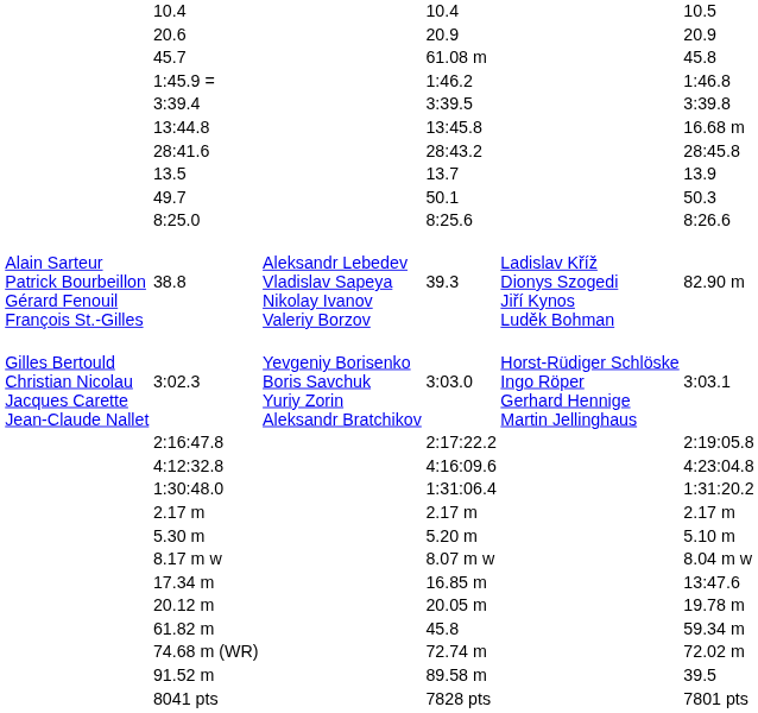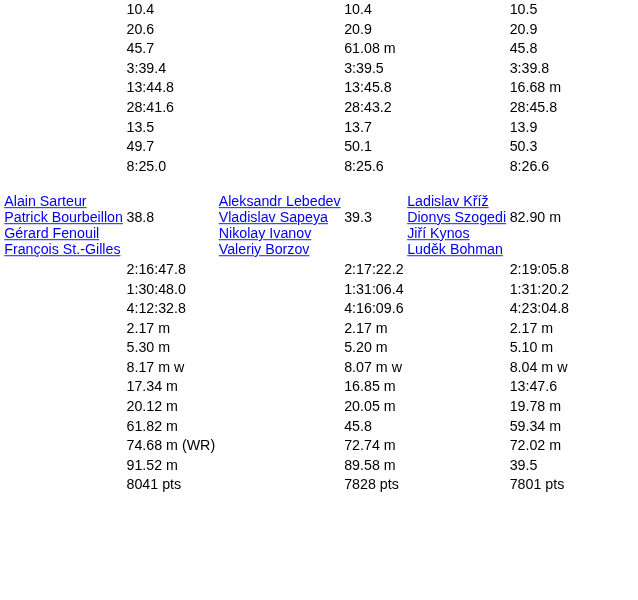- row: 1:45.9 = | 1:46.2 | 1:46.8
- row: Gilles Bertould Christian Nicolau Jacques Carette Jean-Claude Nallet | 3:02.3 | Yevgeniy Borisenko Boris Savchuk Yuriy Zorin Aleksandr Bratchikov | 3:03.0 | Horst-Rüdiger Schlöske Ingo Röper Gerhard Hennige Martin Jellinghaus | 3:03.1
rows swapped: 1:30:48.0 <-> 4:12:32.8
